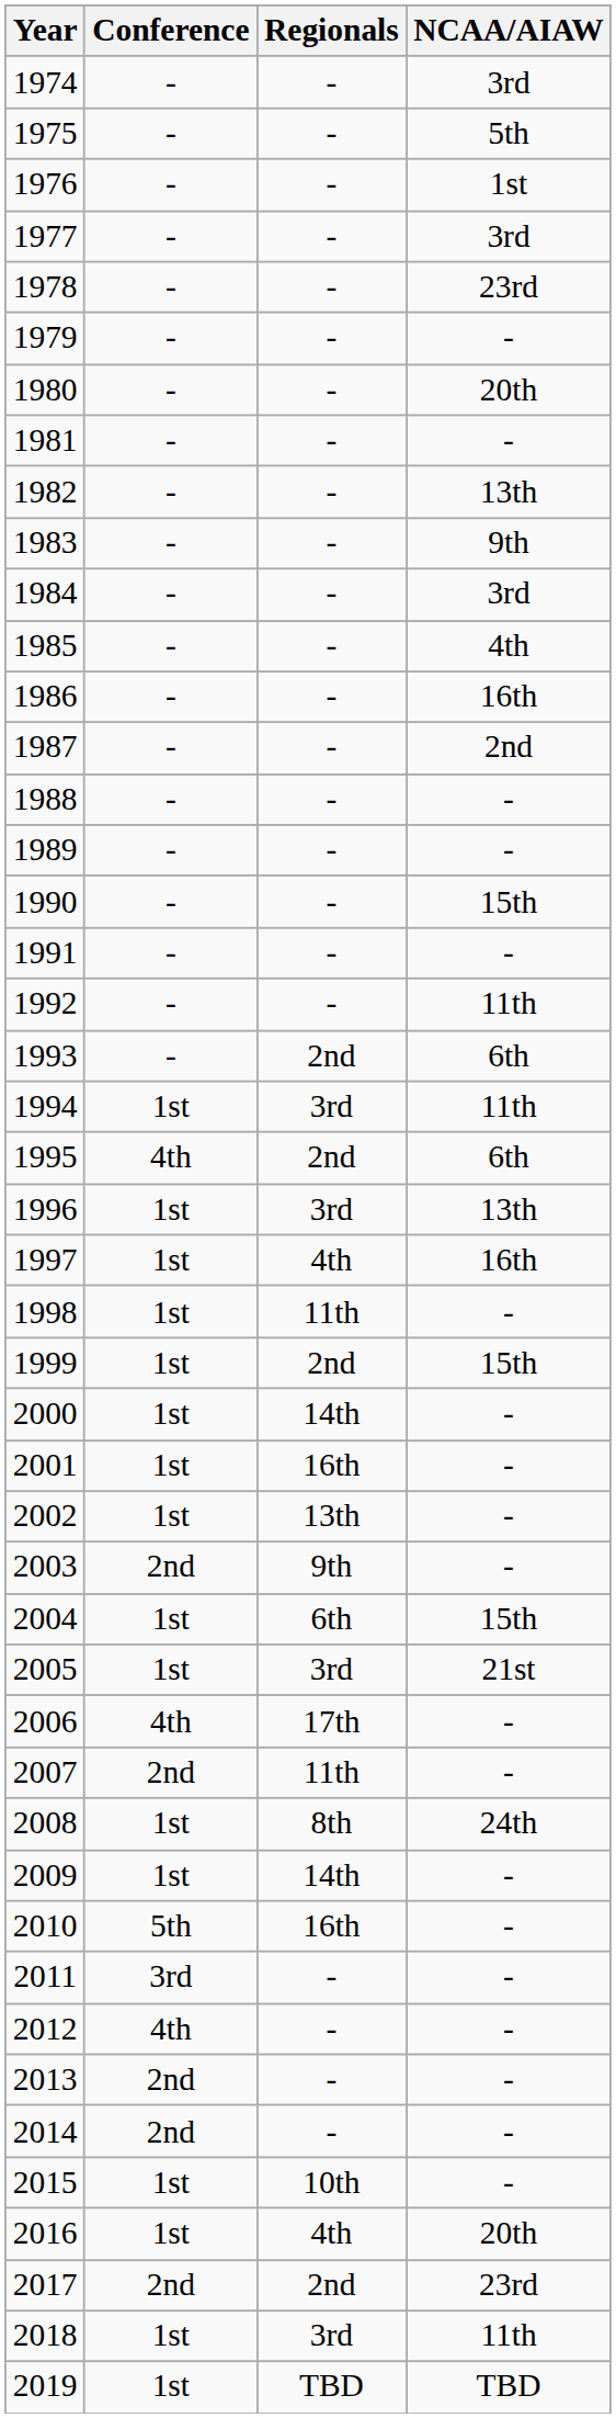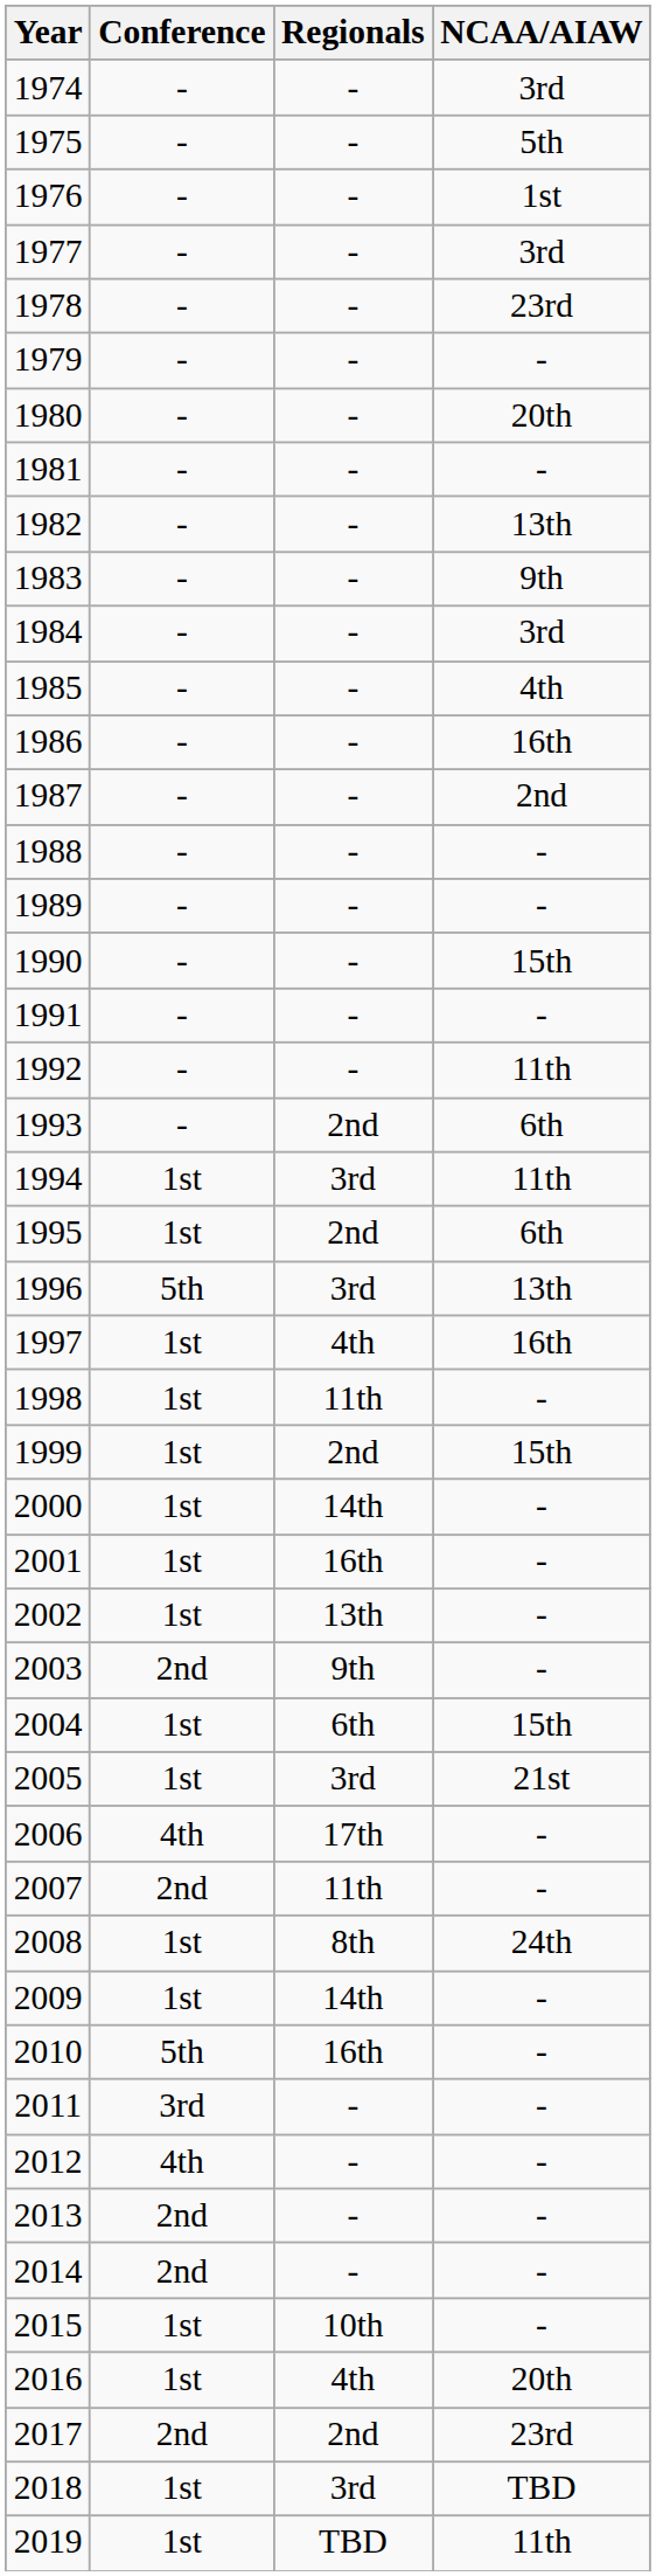1995 | Conference: 4th -> 1st
1996 | Conference: 1st -> 5th
2018 | NCAA/AIAW: 11th -> TBD
2019 | NCAA/AIAW: TBD -> 11th
